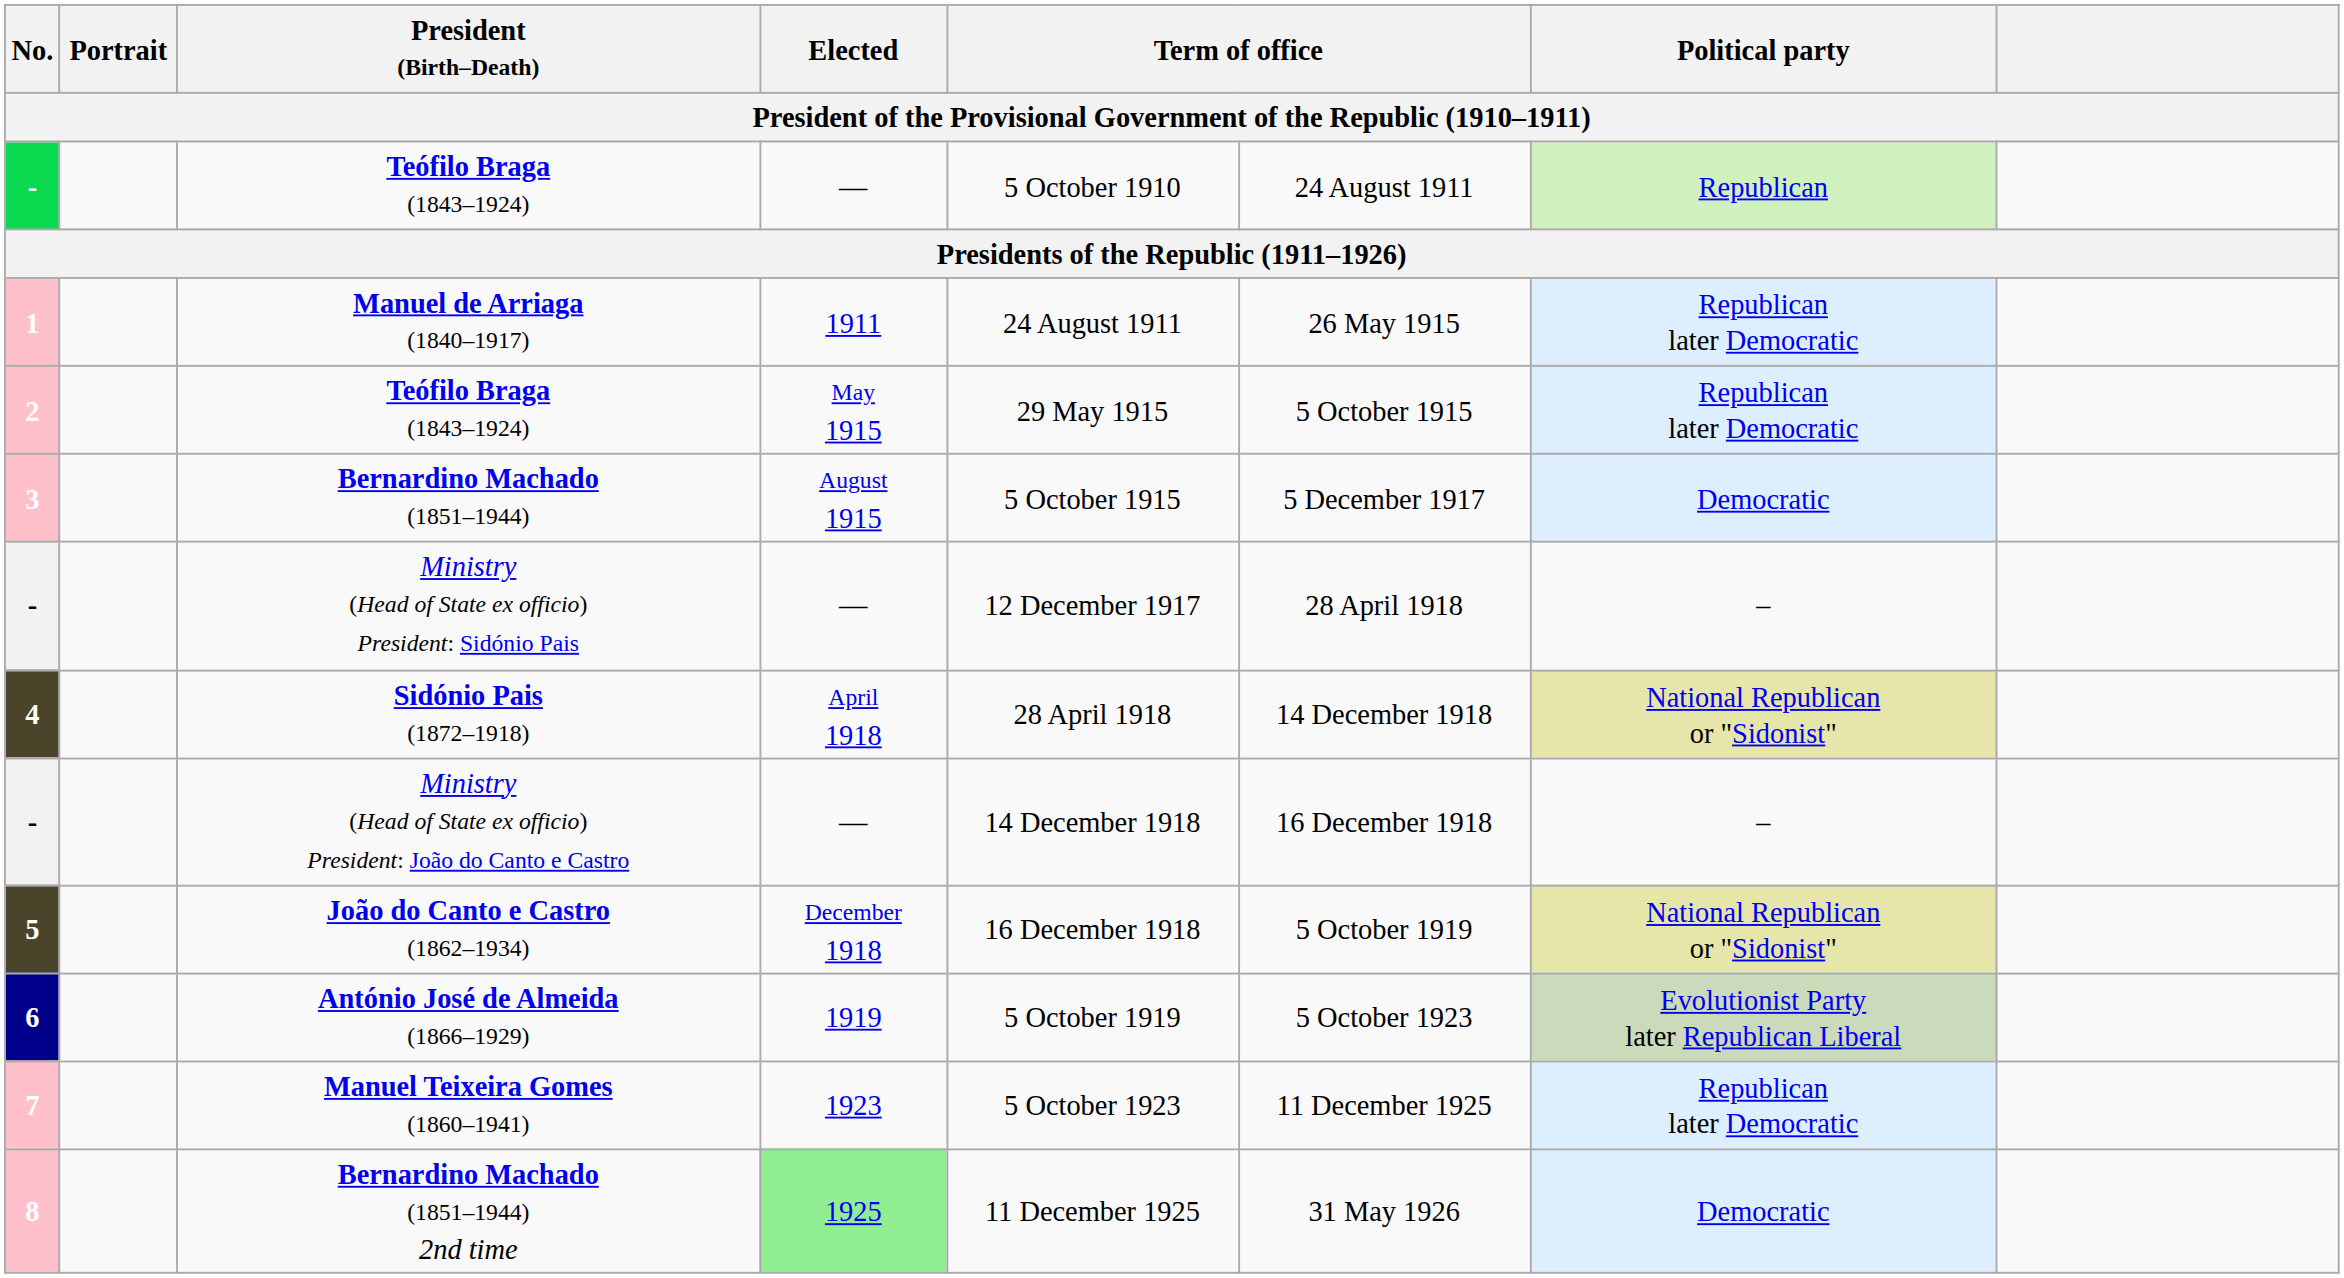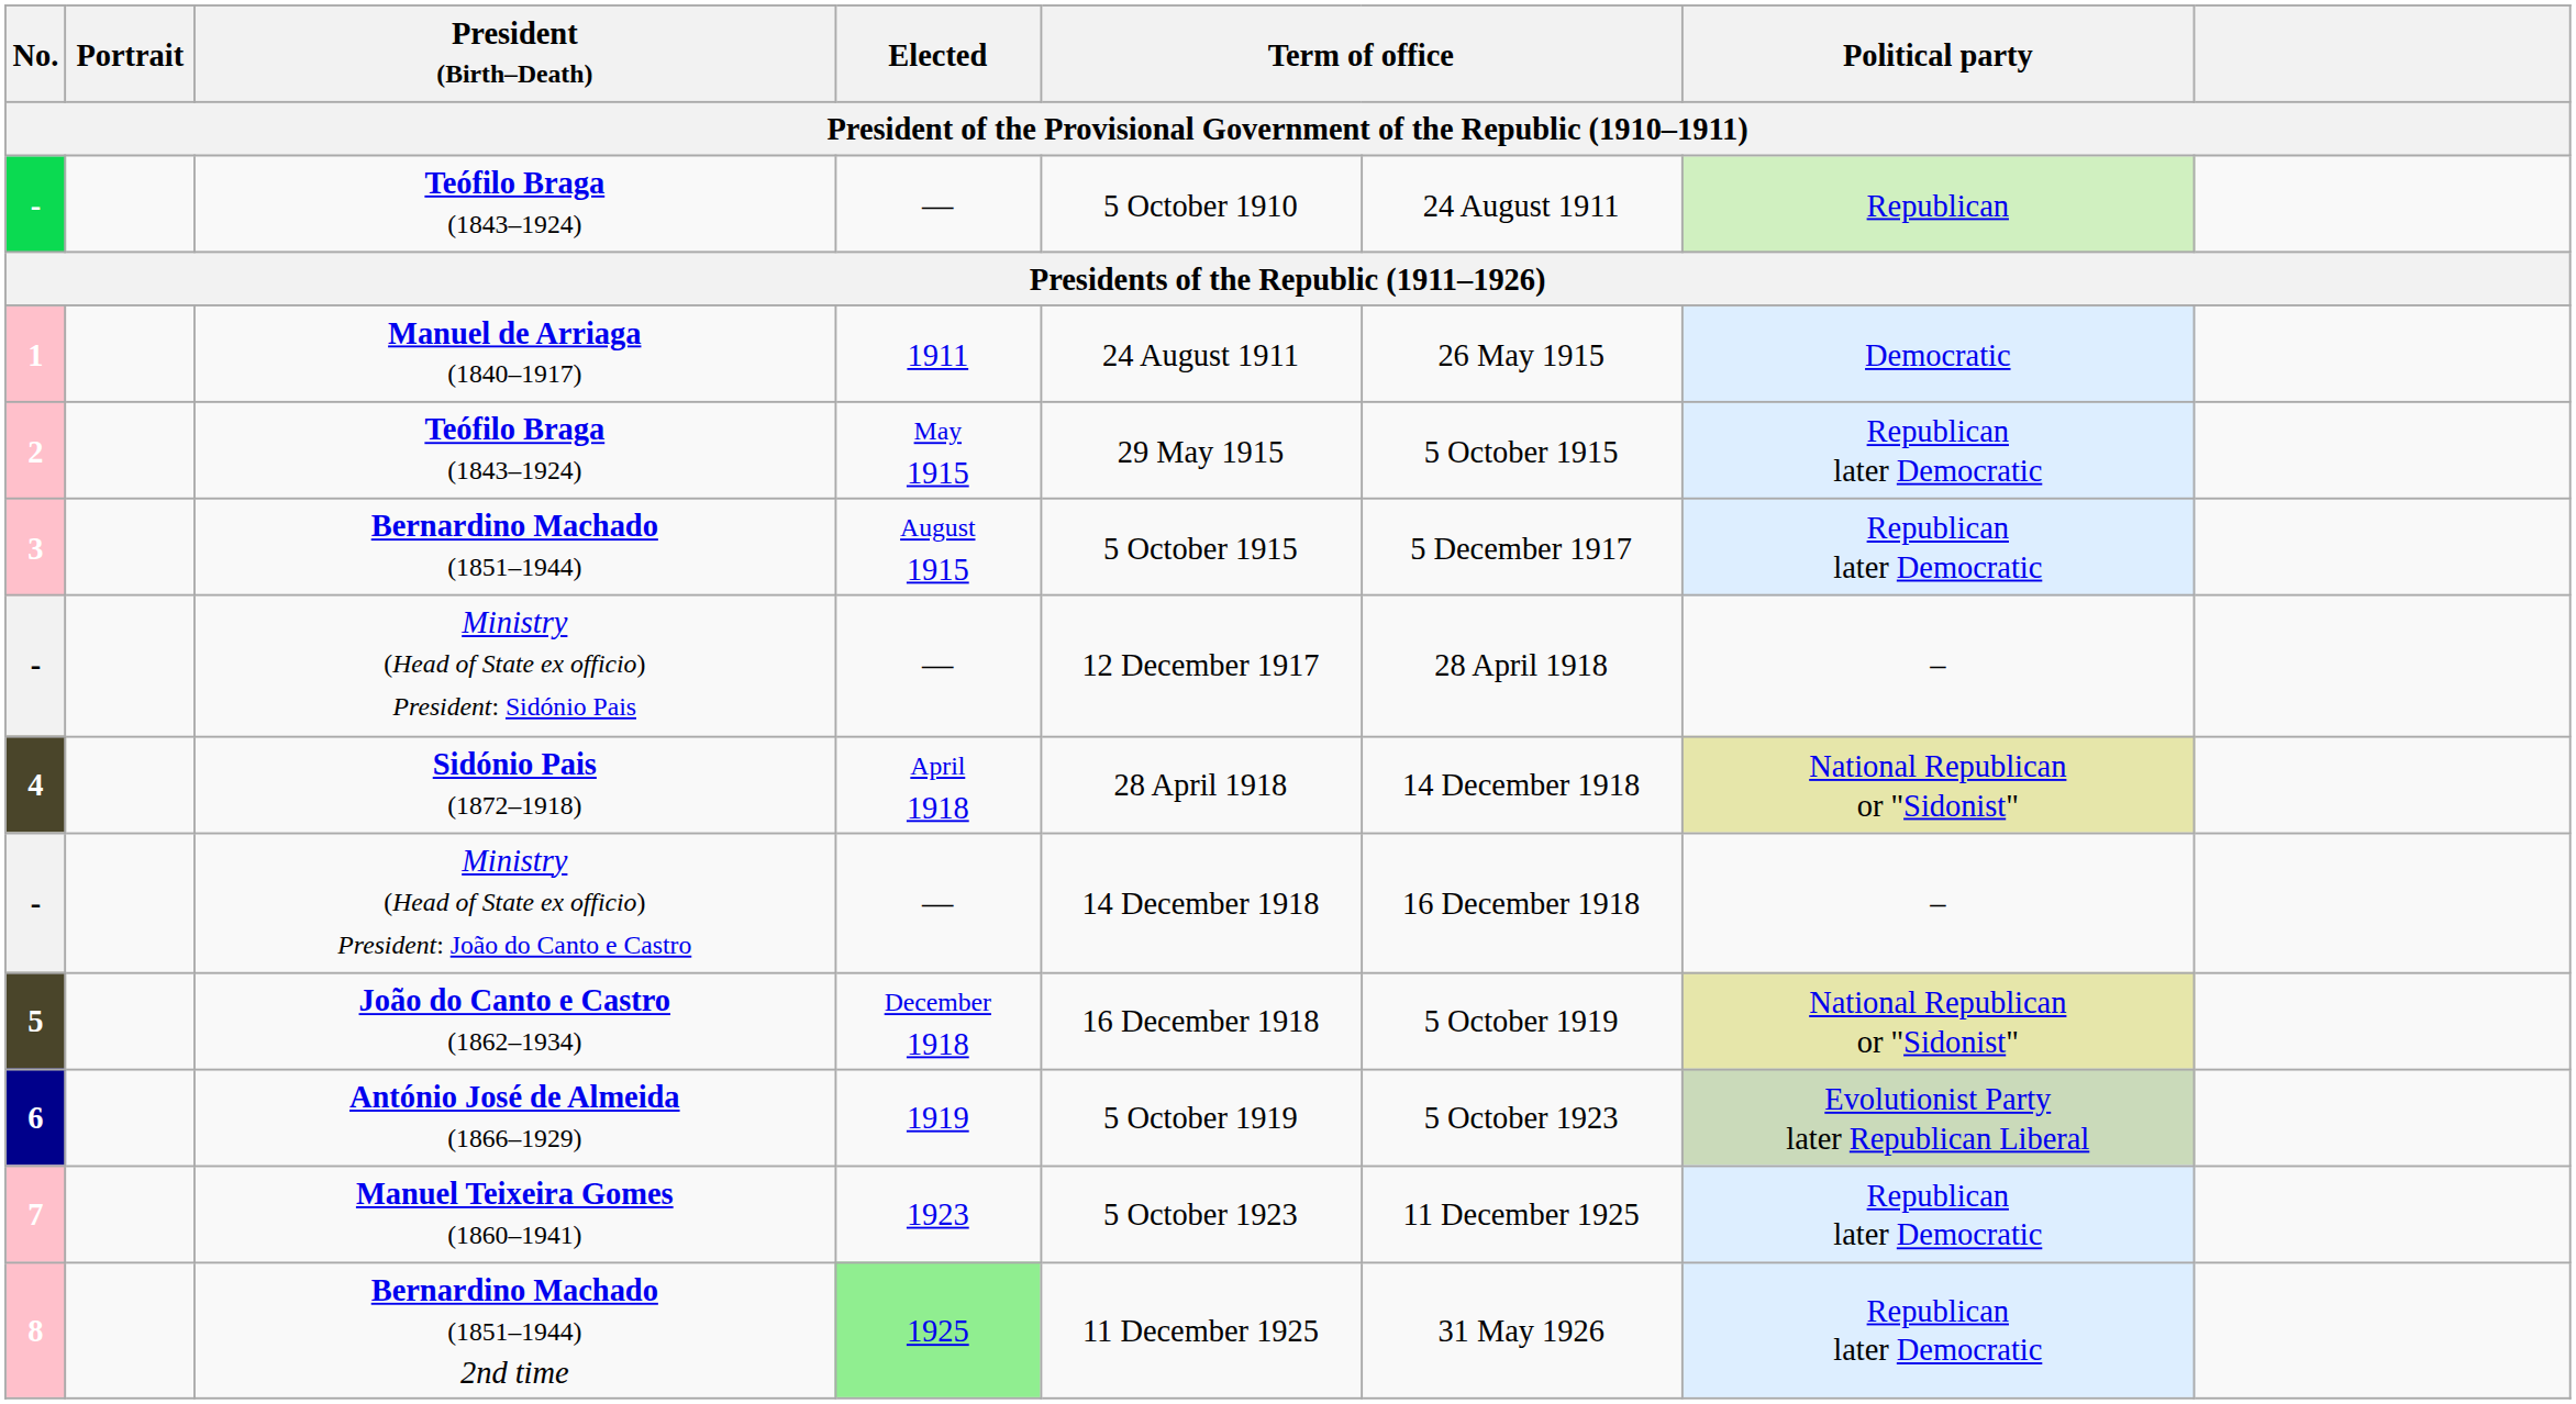Manuel de Arriaga (1840–1917) | Political party: Republican later Democratic -> Democratic
Bernardino Machado (1851–1944) | Political party: Democratic -> Republican later Democratic
Bernardino Machado (1851–1944) 2nd time | Political party: Democratic -> Republican later Democratic
